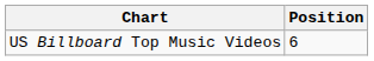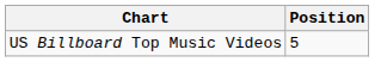US Billboard Top Music Videos | Position: 6 -> 5
